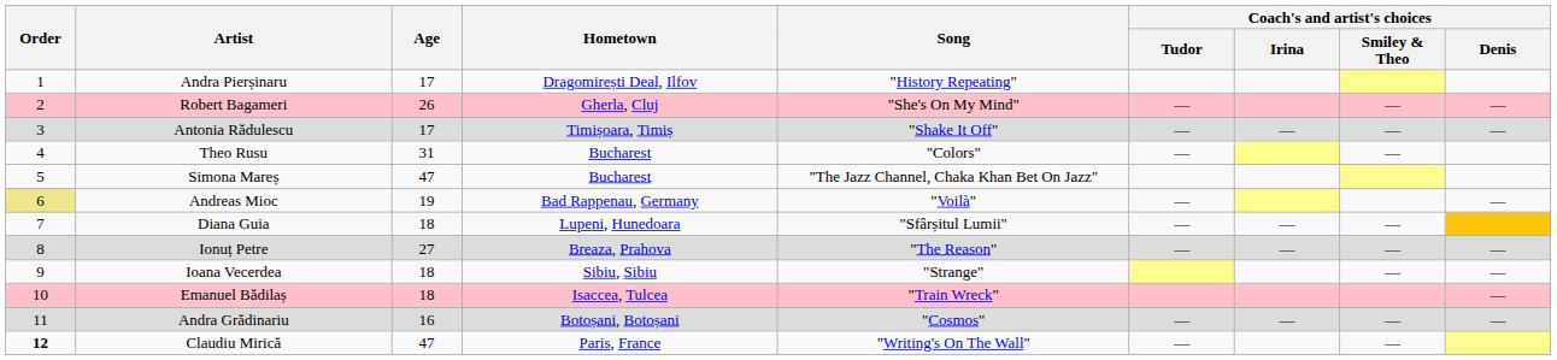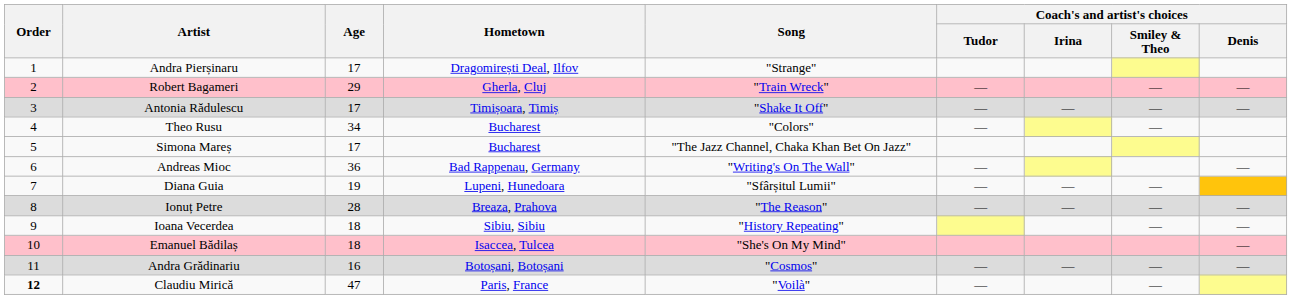Andra Pierșinaru | Song: "History Repeating" -> "Strange"
Robert Bagameri | Age: 26 -> 29
Robert Bagameri | Song: "She's On My Mind" -> "Train Wreck"
Theo Rusu | Age: 31 -> 34
Simona Mareș | Age: 47 -> 17
Andreas Mioc | Order: khaki background -> no background
Andreas Mioc | Age: 19 -> 36
Andreas Mioc | Song: "Voilà" -> "Writing's On The Wall"
Diana Guia | Age: 18 -> 19
Ionuț Petre | Age: 27 -> 28
Ioana Vecerdea | Song: "Strange" -> "History Repeating"
Emanuel Bădilaș | Song: "Train Wreck" -> "She's On My Mind"
Claudiu Mirică | Song: "Writing's On The Wall" -> "Voilà"
